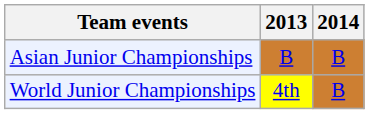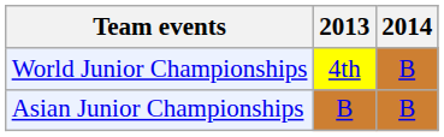rows swapped: Asian Junior Championships <-> World Junior Championships
